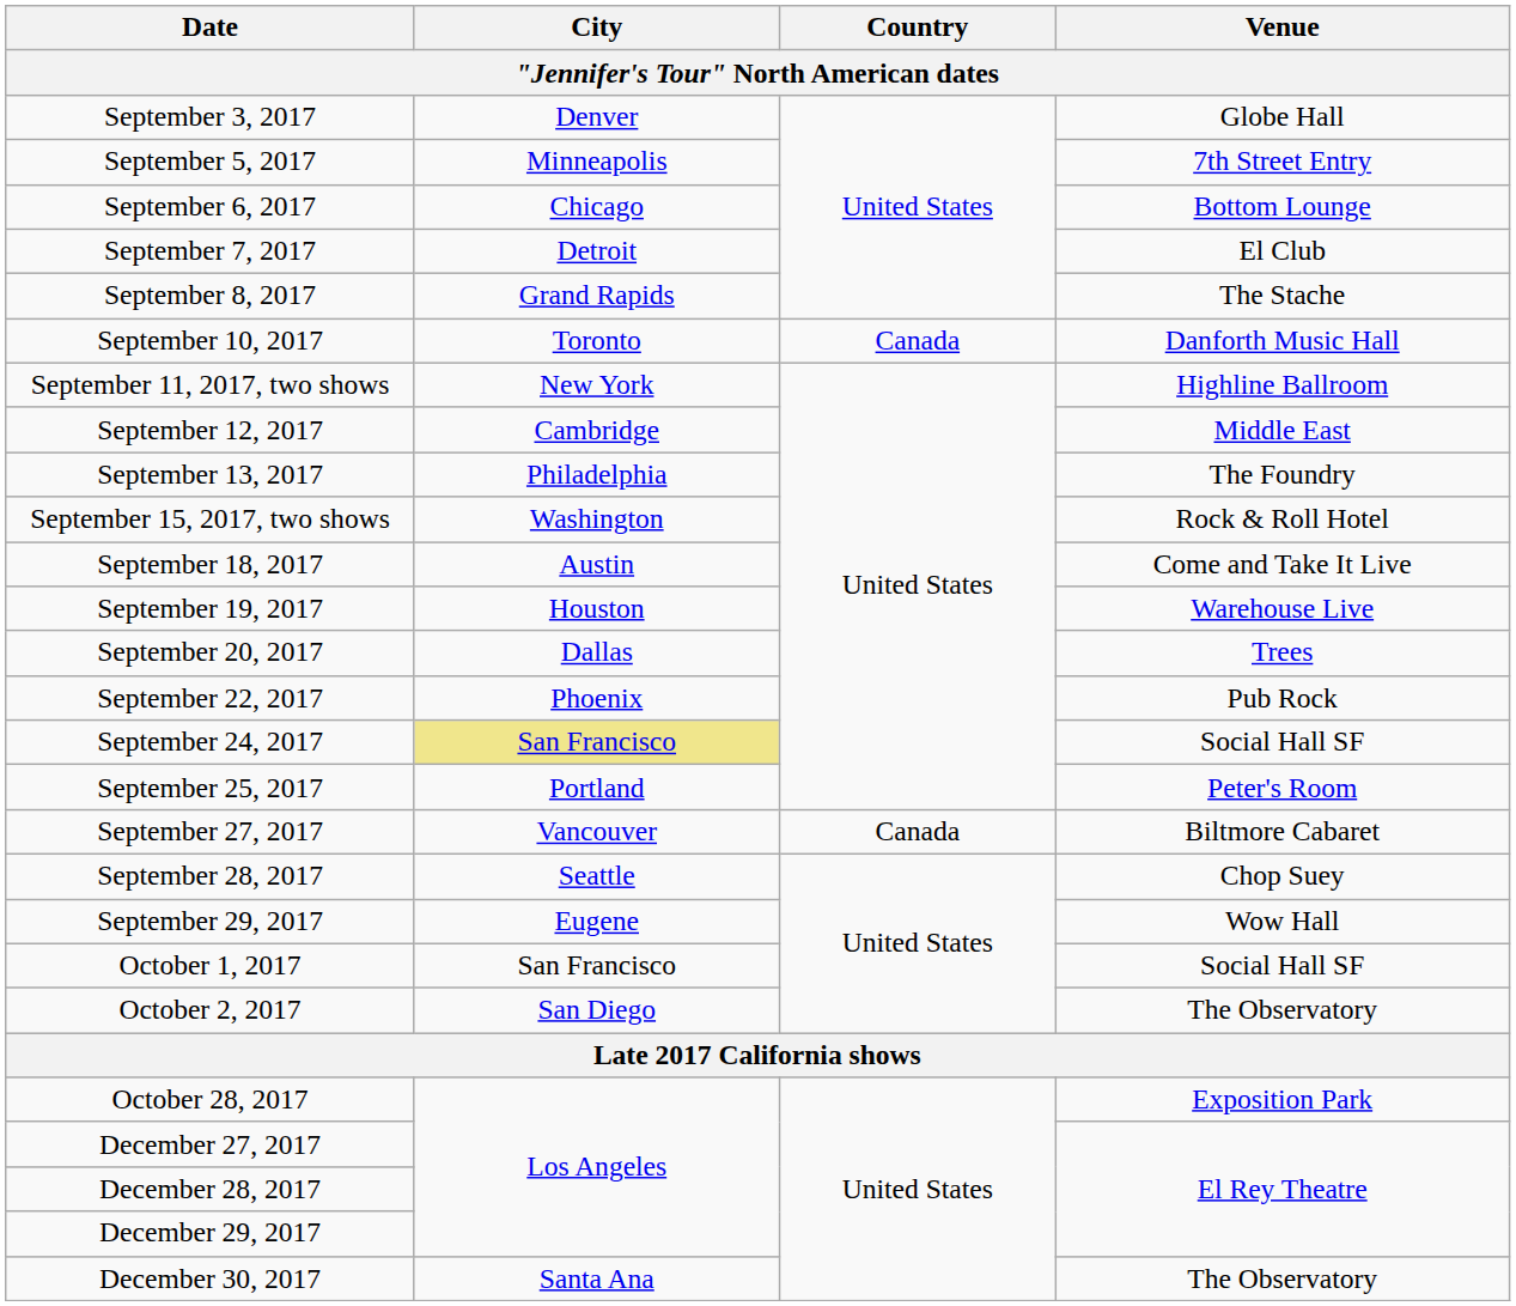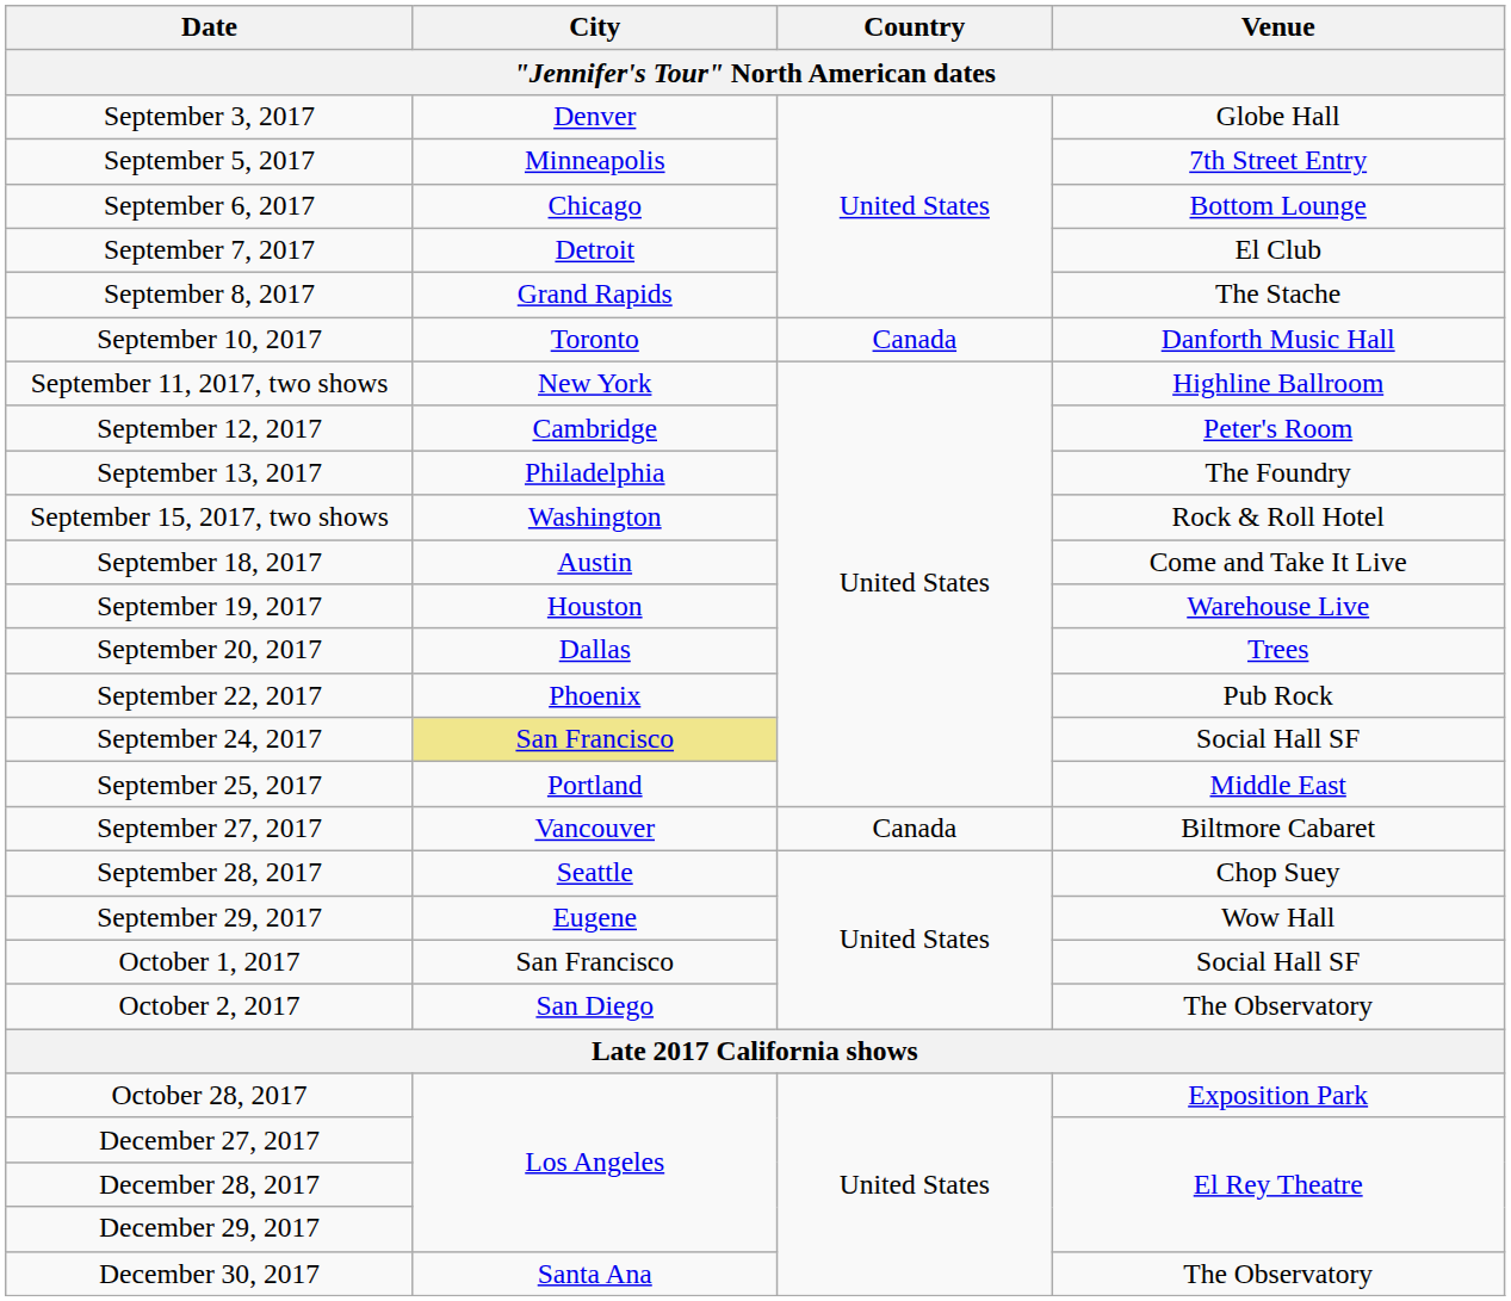September 12, 2017 | Venue: Middle East -> Peter's Room
September 25, 2017 | Venue: Peter's Room -> Middle East
